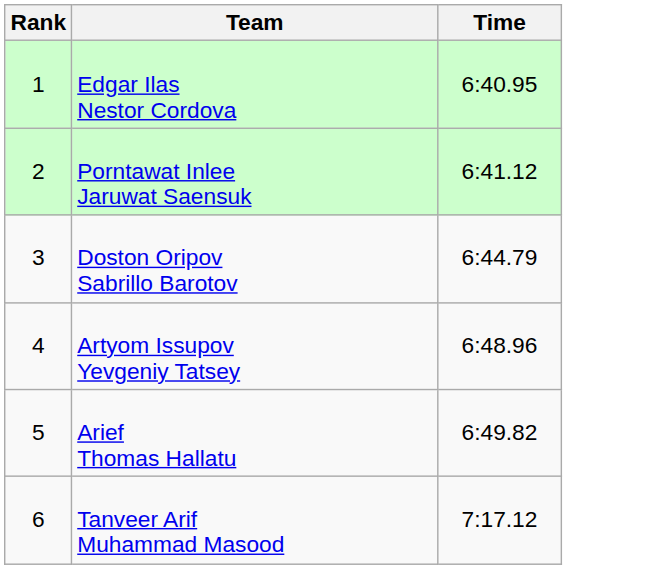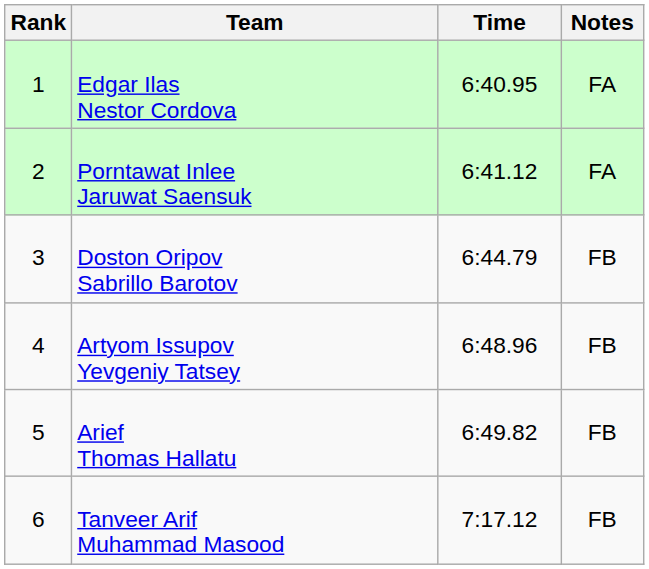+ column: Notes | FA | FA | FB | FB | FB | FB
